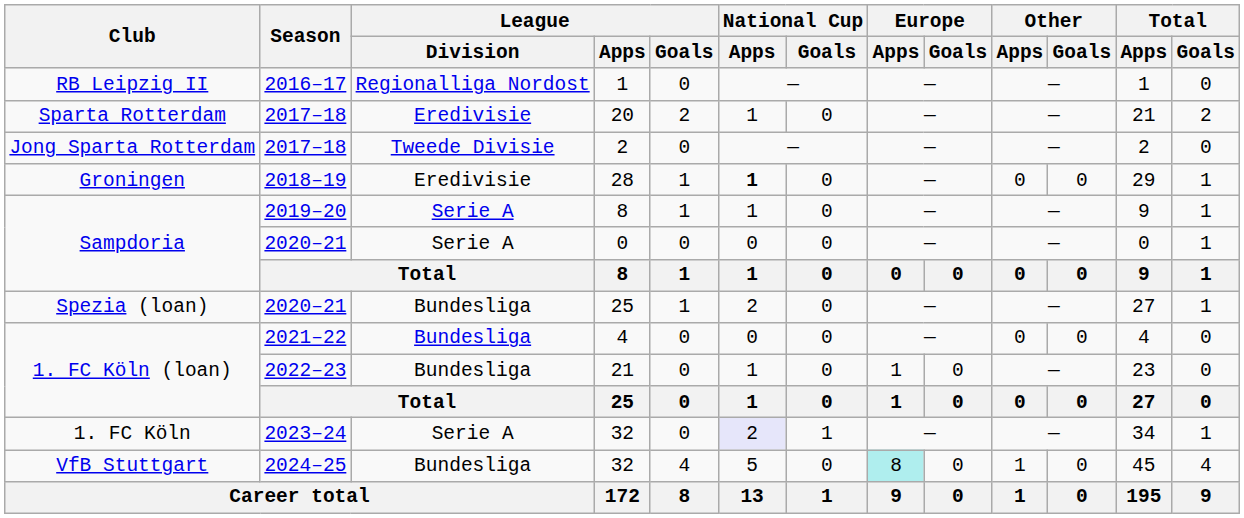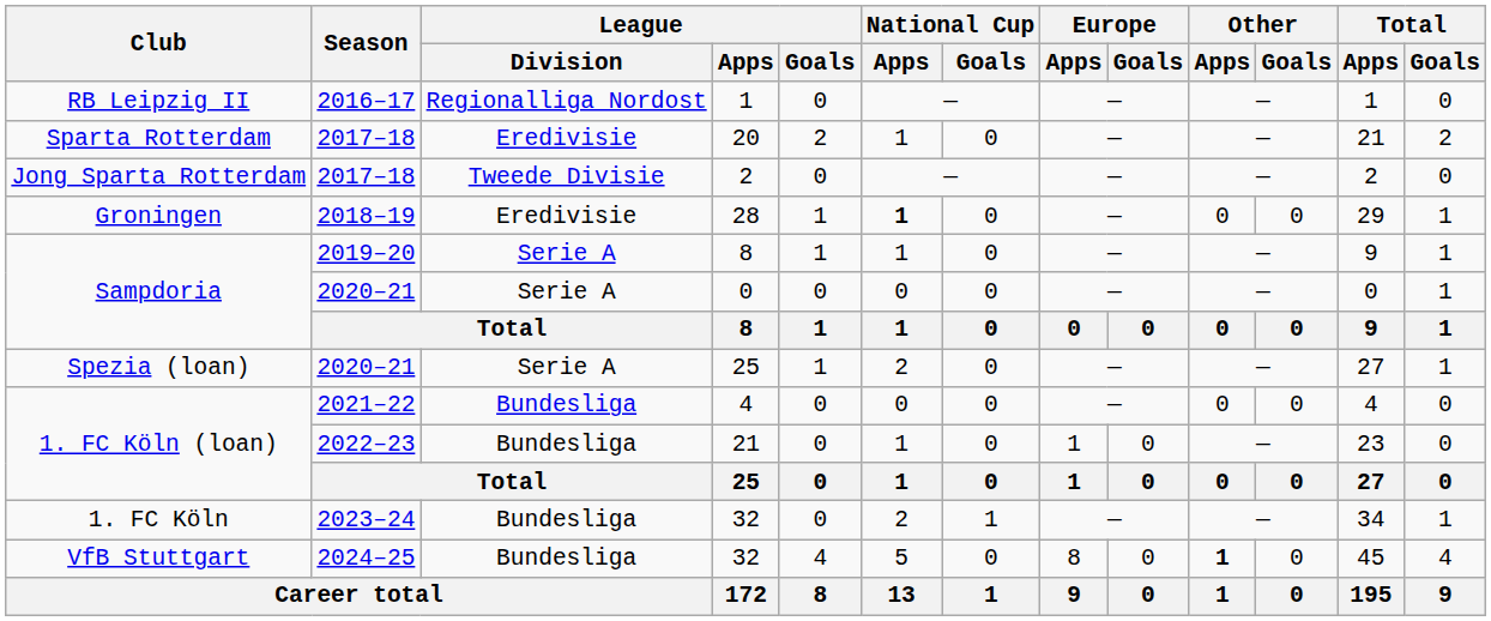Spezia (loan) / 25 | League / Division: Bundesliga -> Serie A
1. FC Köln / 32 | League / Division: Serie A -> Bundesliga
1. FC Köln / 32 | National Cup / Apps: lavender background -> no background
VfB Stuttgart / 32 | Europe / Apps: paleturquoise background -> no background
VfB Stuttgart / 32 | Other / Apps: normal -> bold
